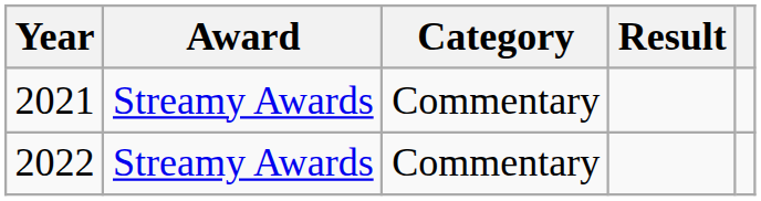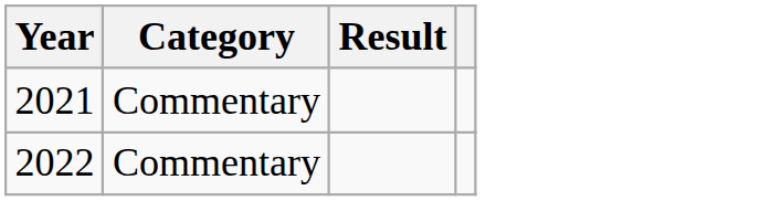- column: Award | Streamy Awards | Streamy Awards
